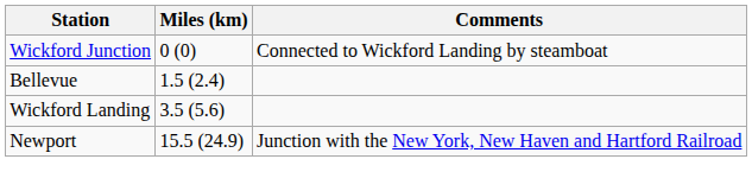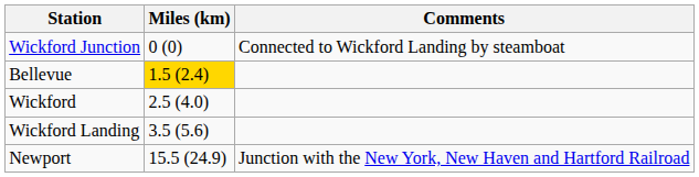Bellevue | Miles (km): no background -> gold background
+ row: Wickford | 2.5 (4.0)
